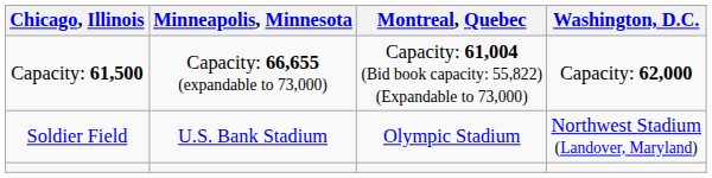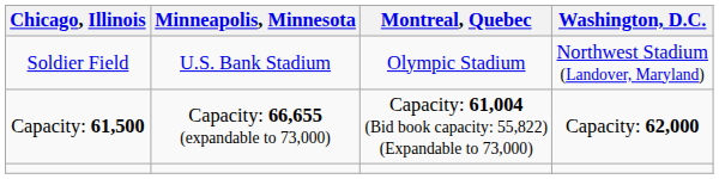rows swapped: Soldier Field <-> Capacity: 61,500
